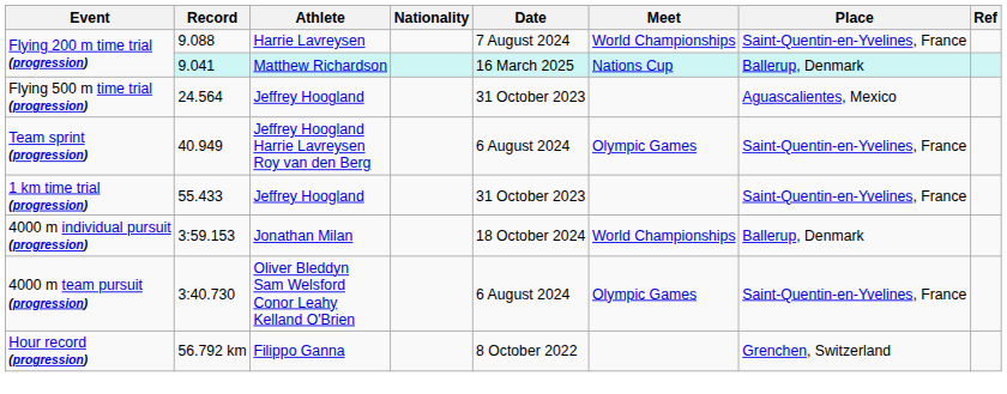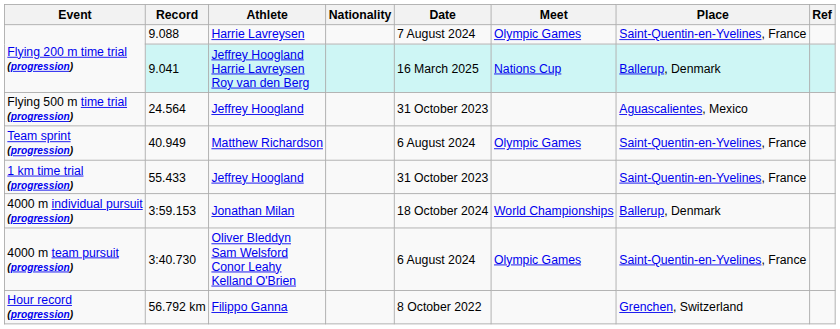9.088 | Meet: World Championships -> Olympic Games
9.041 | Athlete: Matthew Richardson -> Jeffrey Hoogland Harrie Lavreysen Roy van den Berg
40.949 | Athlete: Jeffrey Hoogland Harrie Lavreysen Roy van den Berg -> Matthew Richardson
